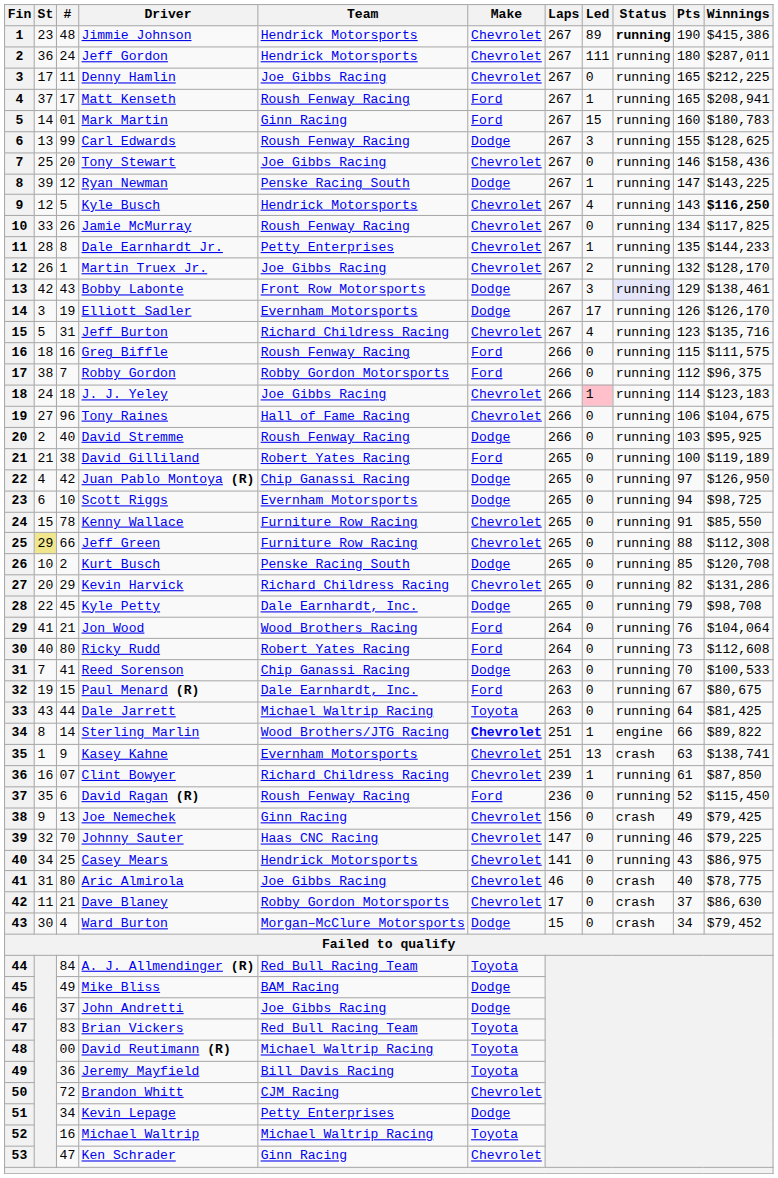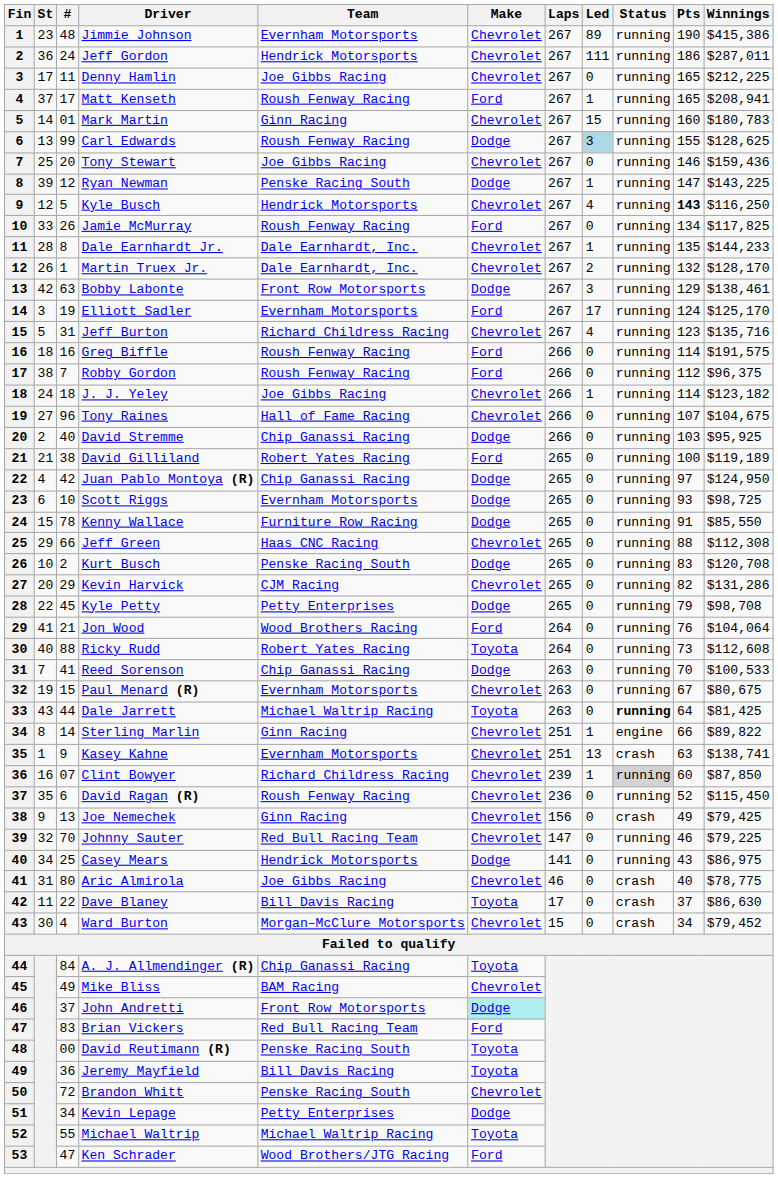Jimmie Johnson | Team: Hendrick Motorsports -> Evernham Motorsports
Jimmie Johnson | Status: bold -> normal
Jeff Gordon | Pts: 180 -> 186
Mark Martin | Make: Ford -> Chevrolet
Carl Edwards | Led: no background -> lightblue background
Tony Stewart | Winnings: $158,436 -> $159,436
Kyle Busch | Pts: normal -> bold
Kyle Busch | Winnings: bold -> normal
Jamie McMurray | Make: Chevrolet -> Ford
Dale Earnhardt Jr. | Team: Petty Enterprises -> Dale Earnhardt, Inc.
Martin Truex Jr. | Team: Joe Gibbs Racing -> Dale Earnhardt, Inc.
Bobby Labonte | #: 43 -> 63
Bobby Labonte | Status: lavender background -> no background
Elliott Sadler | Make: Dodge -> Ford
Elliott Sadler | Pts: 126 -> 124
Elliott Sadler | Winnings: $126,170 -> $125,170
Greg Biffle | Pts: 115 -> 114
Greg Biffle | Winnings: $111,575 -> $191,575
Robby Gordon | Team: Robby Gordon Motorsports -> Roush Fenway Racing
J. J. Yeley | Led: pink background -> no background
J. J. Yeley | Winnings: $123,183 -> $123,182
Tony Raines | Pts: 106 -> 107
David Stremme | Team: Roush Fenway Racing -> Chip Ganassi Racing
Juan Pablo Montoya (R) | Winnings: $126,950 -> $124,950
Scott Riggs | Pts: 94 -> 93
Kenny Wallace | Make: Chevrolet -> Dodge
Jeff Green | St: khaki background -> no background
Jeff Green | Team: Furniture Row Racing -> Haas CNC Racing
Kurt Busch | Pts: 85 -> 83
Kevin Harvick | Team: Richard Childress Racing -> CJM Racing
Kyle Petty | Team: Dale Earnhardt, Inc. -> Petty Enterprises
Ricky Rudd | #: 80 -> 88
Ricky Rudd | Make: Ford -> Toyota
Paul Menard (R) | Team: Dale Earnhardt, Inc. -> Evernham Motorsports
Paul Menard (R) | Make: Ford -> Chevrolet
Dale Jarrett | Status: normal -> bold
Sterling Marlin | Team: Wood Brothers/JTG Racing -> Ginn Racing
Sterling Marlin | Make: bold -> normal
Clint Bowyer | Status: no background -> lightgrey background
Clint Bowyer | Pts: 61 -> 60
David Ragan (R) | Make: Ford -> Chevrolet
Johnny Sauter | Team: Haas CNC Racing -> Red Bull Racing Team
Casey Mears | Make: Chevrolet -> Dodge
Dave Blaney | #: 21 -> 22
Dave Blaney | Team: Robby Gordon Motorsports -> Bill Davis Racing
Dave Blaney | Make: Chevrolet -> Toyota
Ward Burton | Make: Dodge -> Chevrolet
A. J. Allmendinger (R) | Team: Red Bull Racing Team -> Chip Ganassi Racing
Mike Bliss | Make: Dodge -> Chevrolet
John Andretti | Team: Joe Gibbs Racing -> Front Row Motorsports
John Andretti | Make: no background -> paleturquoise background
Brian Vickers | Make: Toyota -> Ford
David Reutimann (R) | Team: Michael Waltrip Racing -> Penske Racing South
Brandon Whitt | Team: CJM Racing -> Penske Racing South
Michael Waltrip | #: 16 -> 55
Ken Schrader | Team: Ginn Racing -> Wood Brothers/JTG Racing
Ken Schrader | Make: Chevrolet -> Ford
